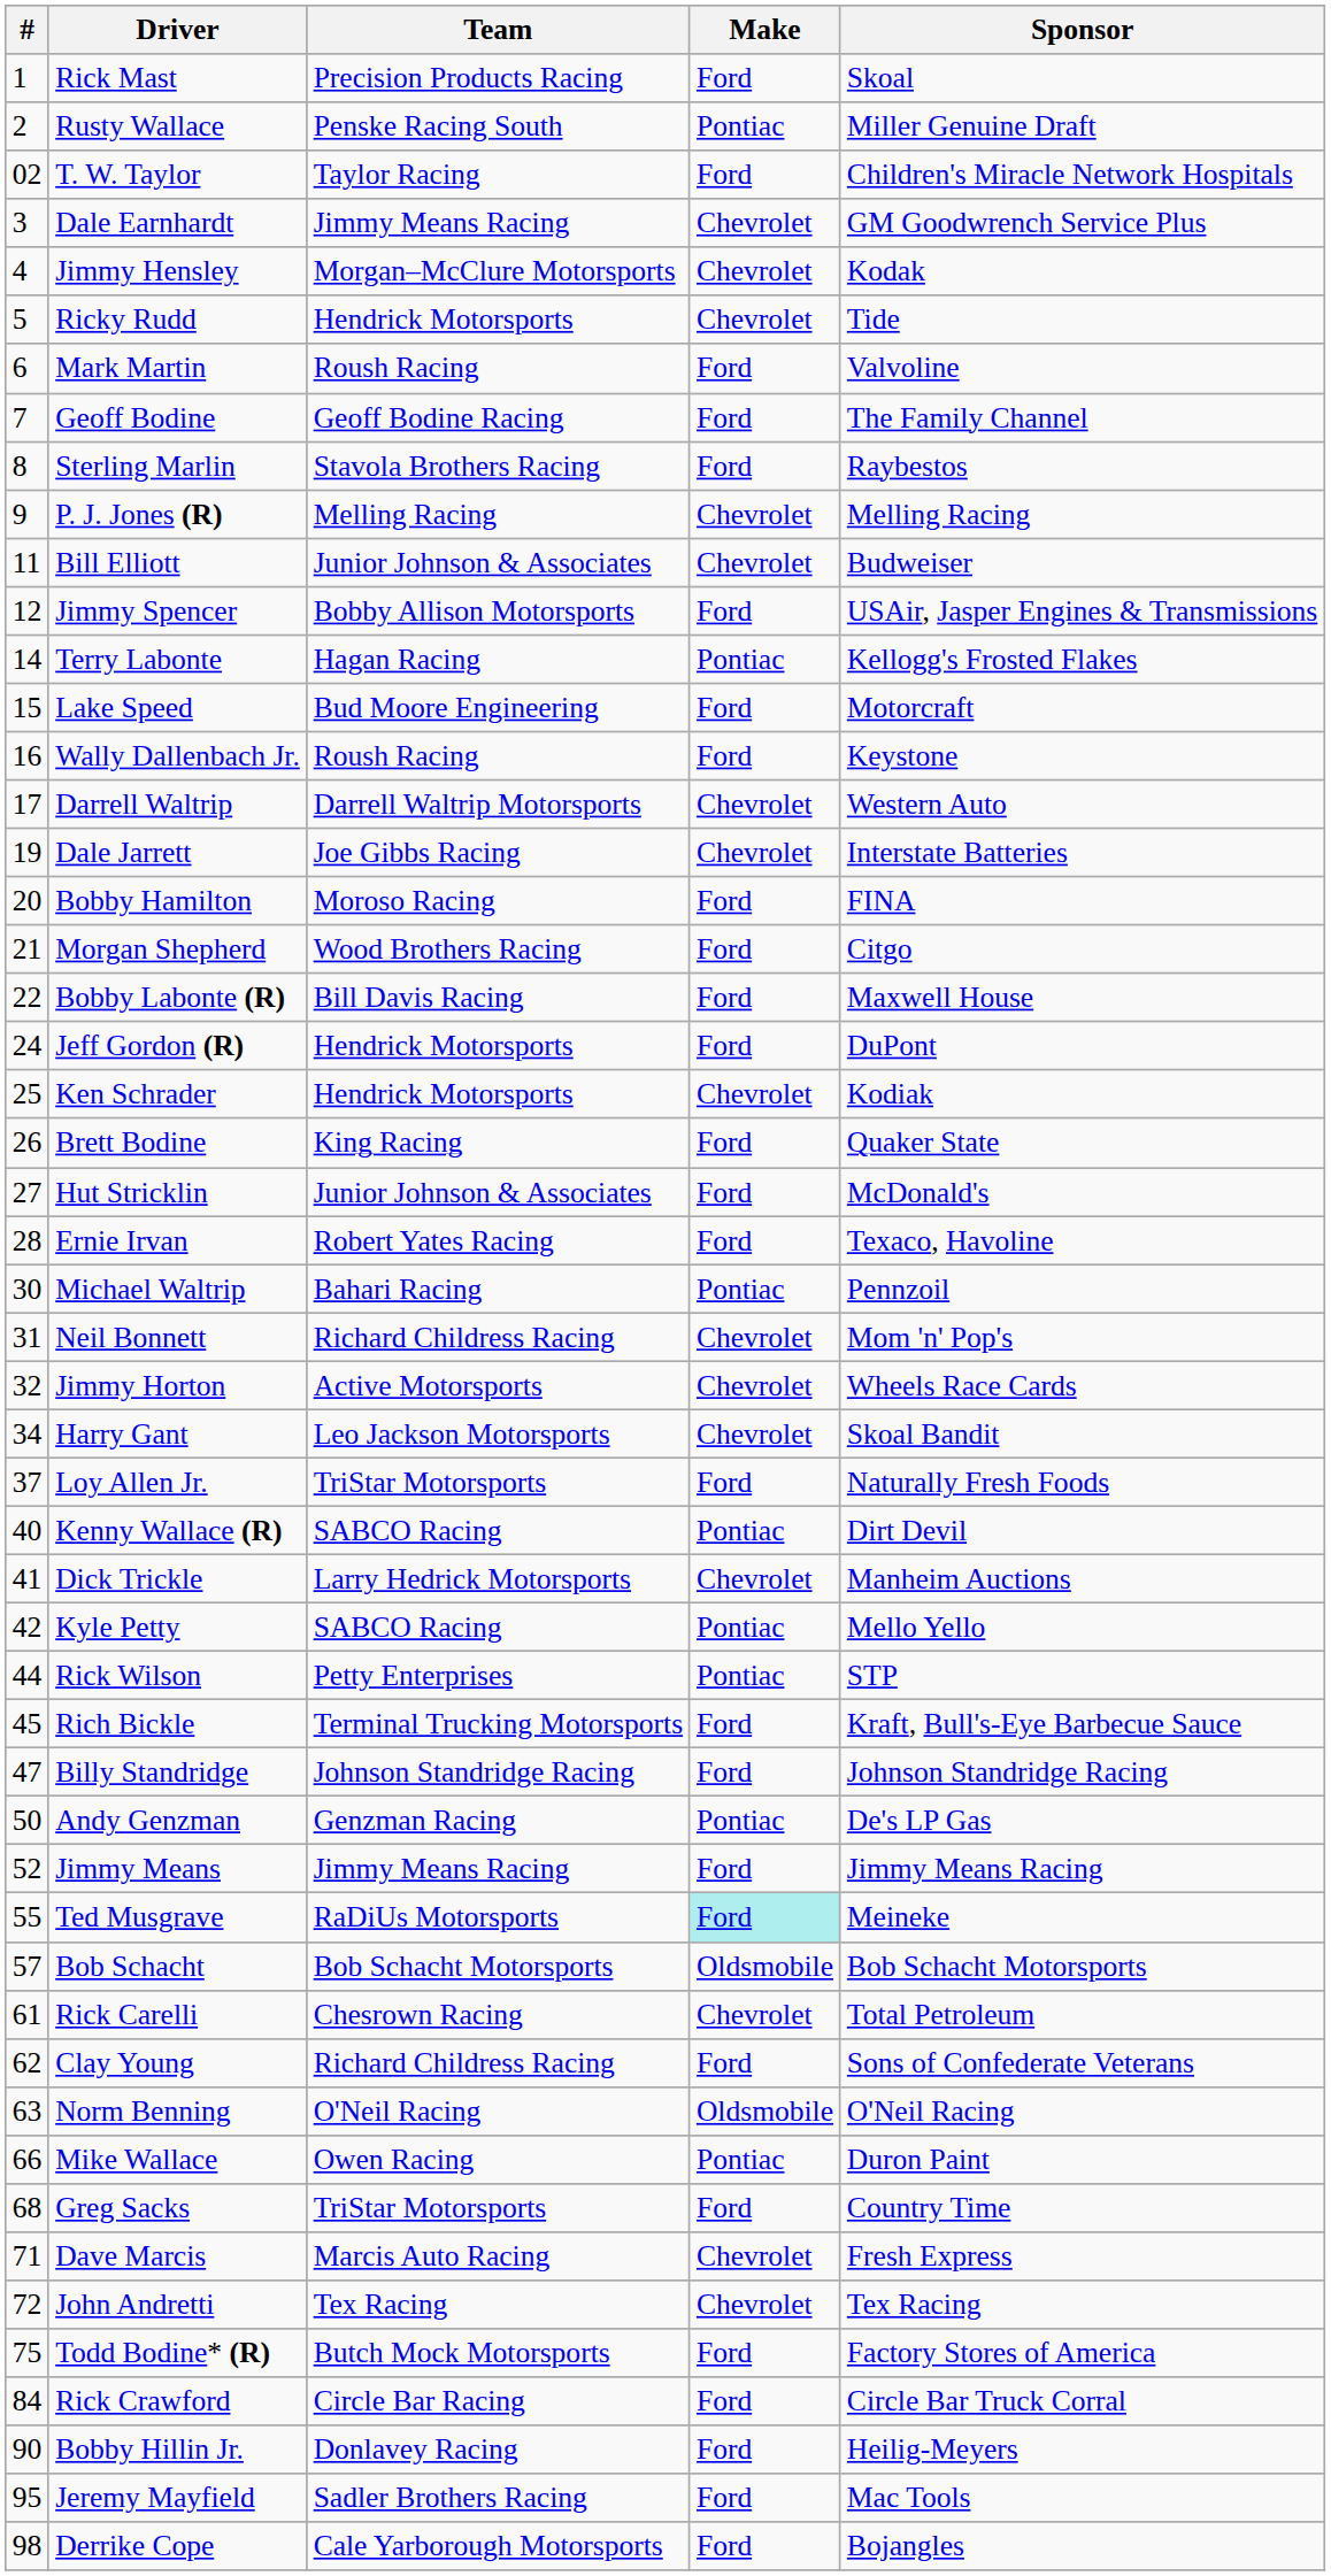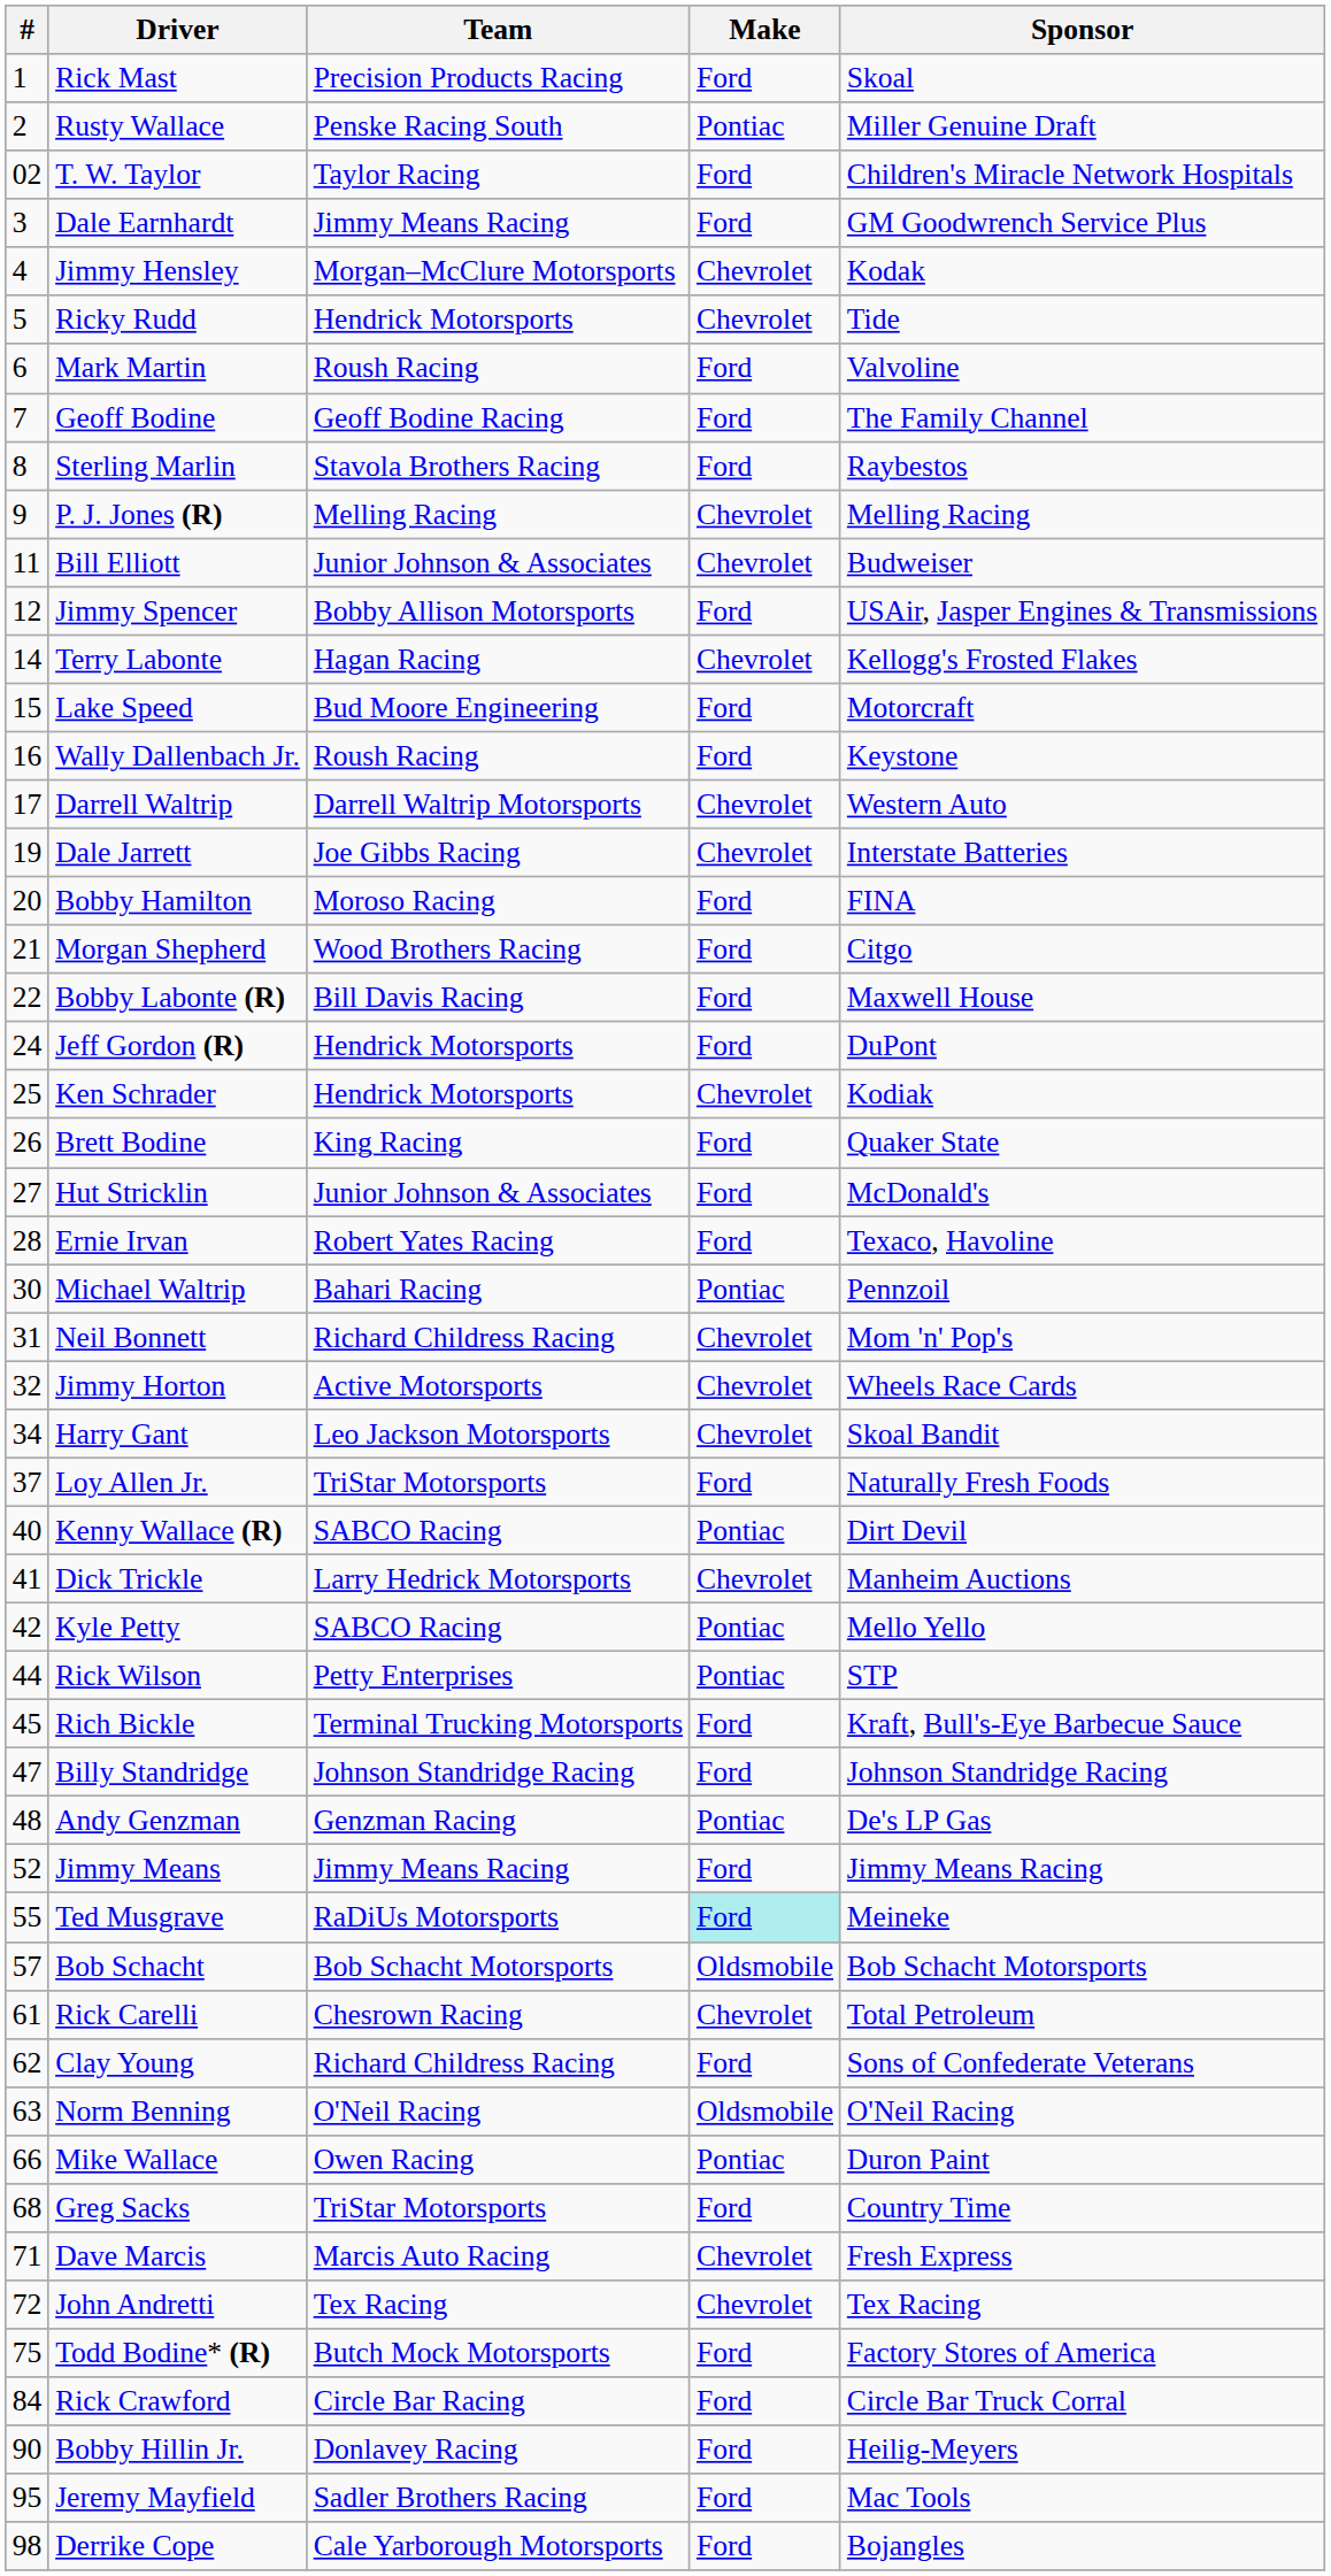Dale Earnhardt | Make: Chevrolet -> Ford
Terry Labonte | Make: Pontiac -> Chevrolet
Andy Genzman | #: 50 -> 48
